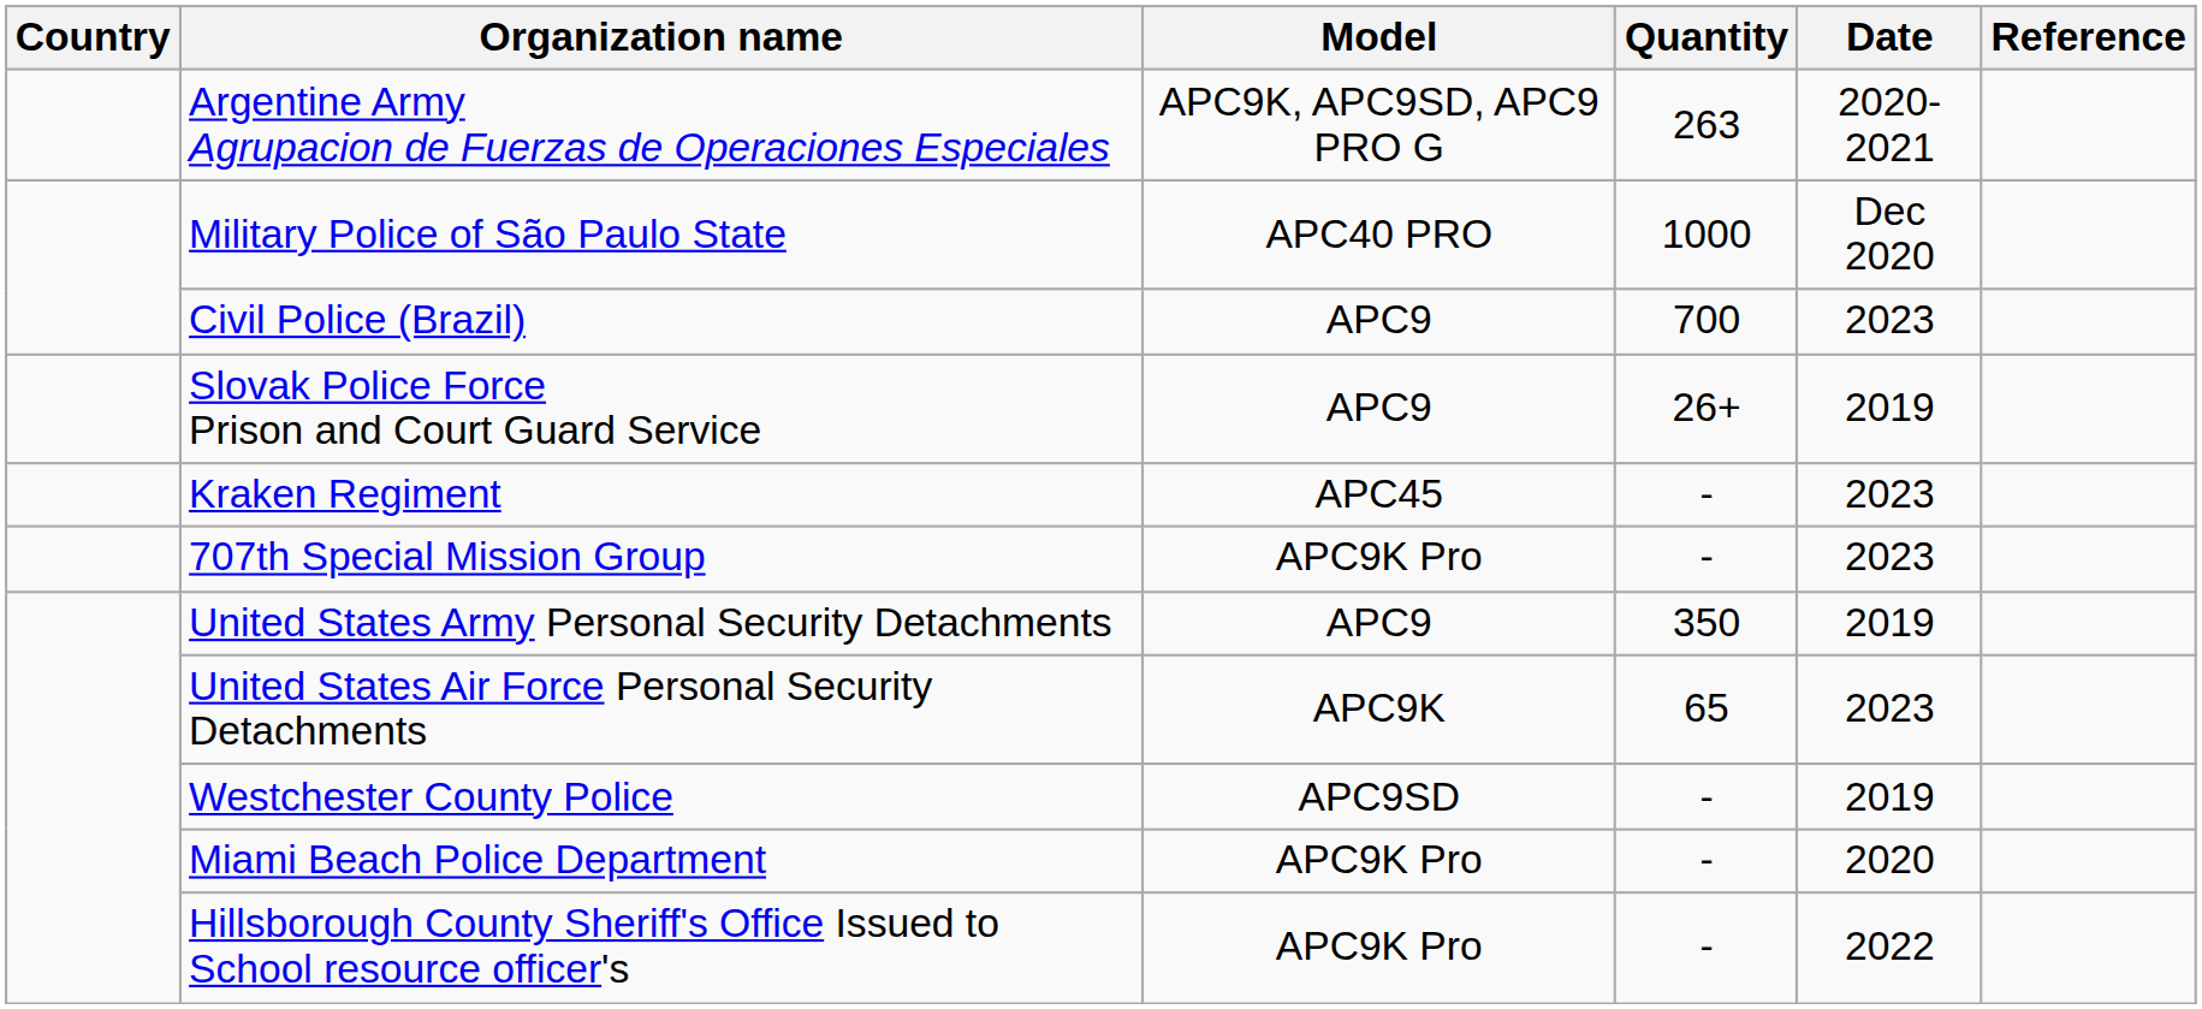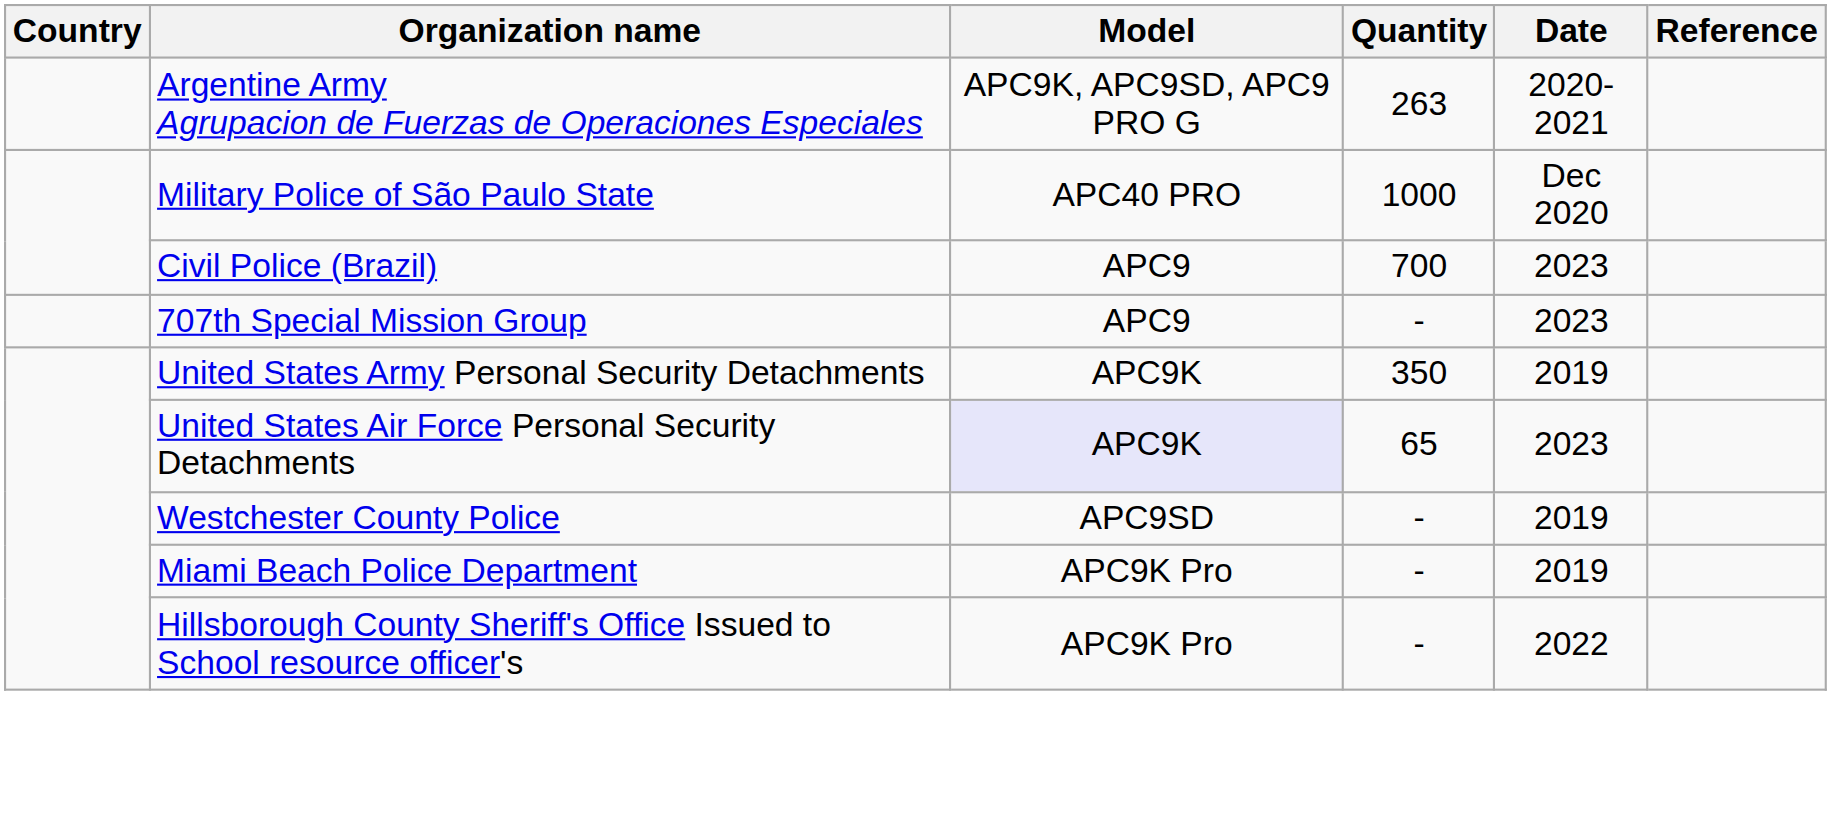- row: Slovak Police Force Prison and Court Guard Service | APC9 | 26+ | 2019
- row: Kraken Regiment | APC45 | - | 2023
707th Special Mission Group | Model: APC9K Pro -> APC9
United States Army Personal Security Detachments | Model: APC9 -> APC9K
United States Air Force Personal Security Detachments | Model: no background -> lavender background
Miami Beach Police Department | Date: 2020 -> 2019
